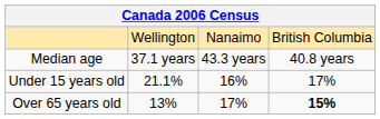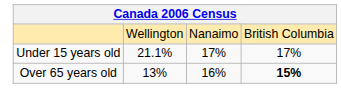- row: Median age | 37.1 years | 43.3 years | 40.8 years
Under 15 years old | column 3: 16% -> 17%
Over 65 years old | column 3: 17% -> 16%
